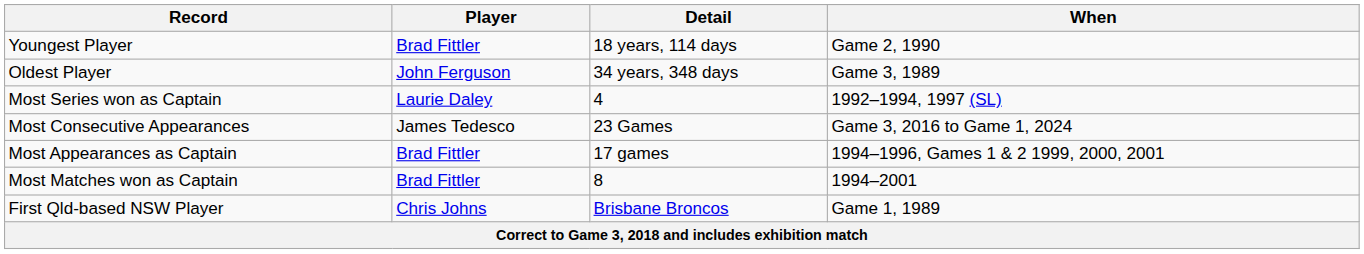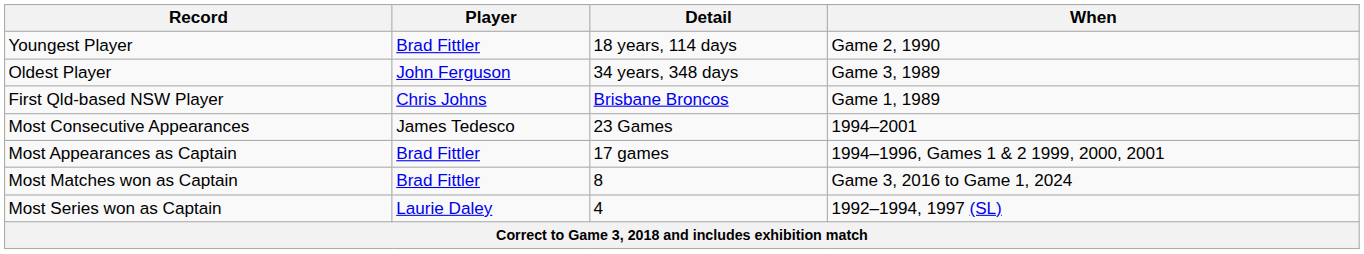rows swapped: First Qld-based NSW Player <-> Most Series won as Captain
Most Consecutive Appearances | When: Game 3, 2016 to Game 1, 2024 -> 1994–2001
Most Matches won as Captain | When: 1994–2001 -> Game 3, 2016 to Game 1, 2024
